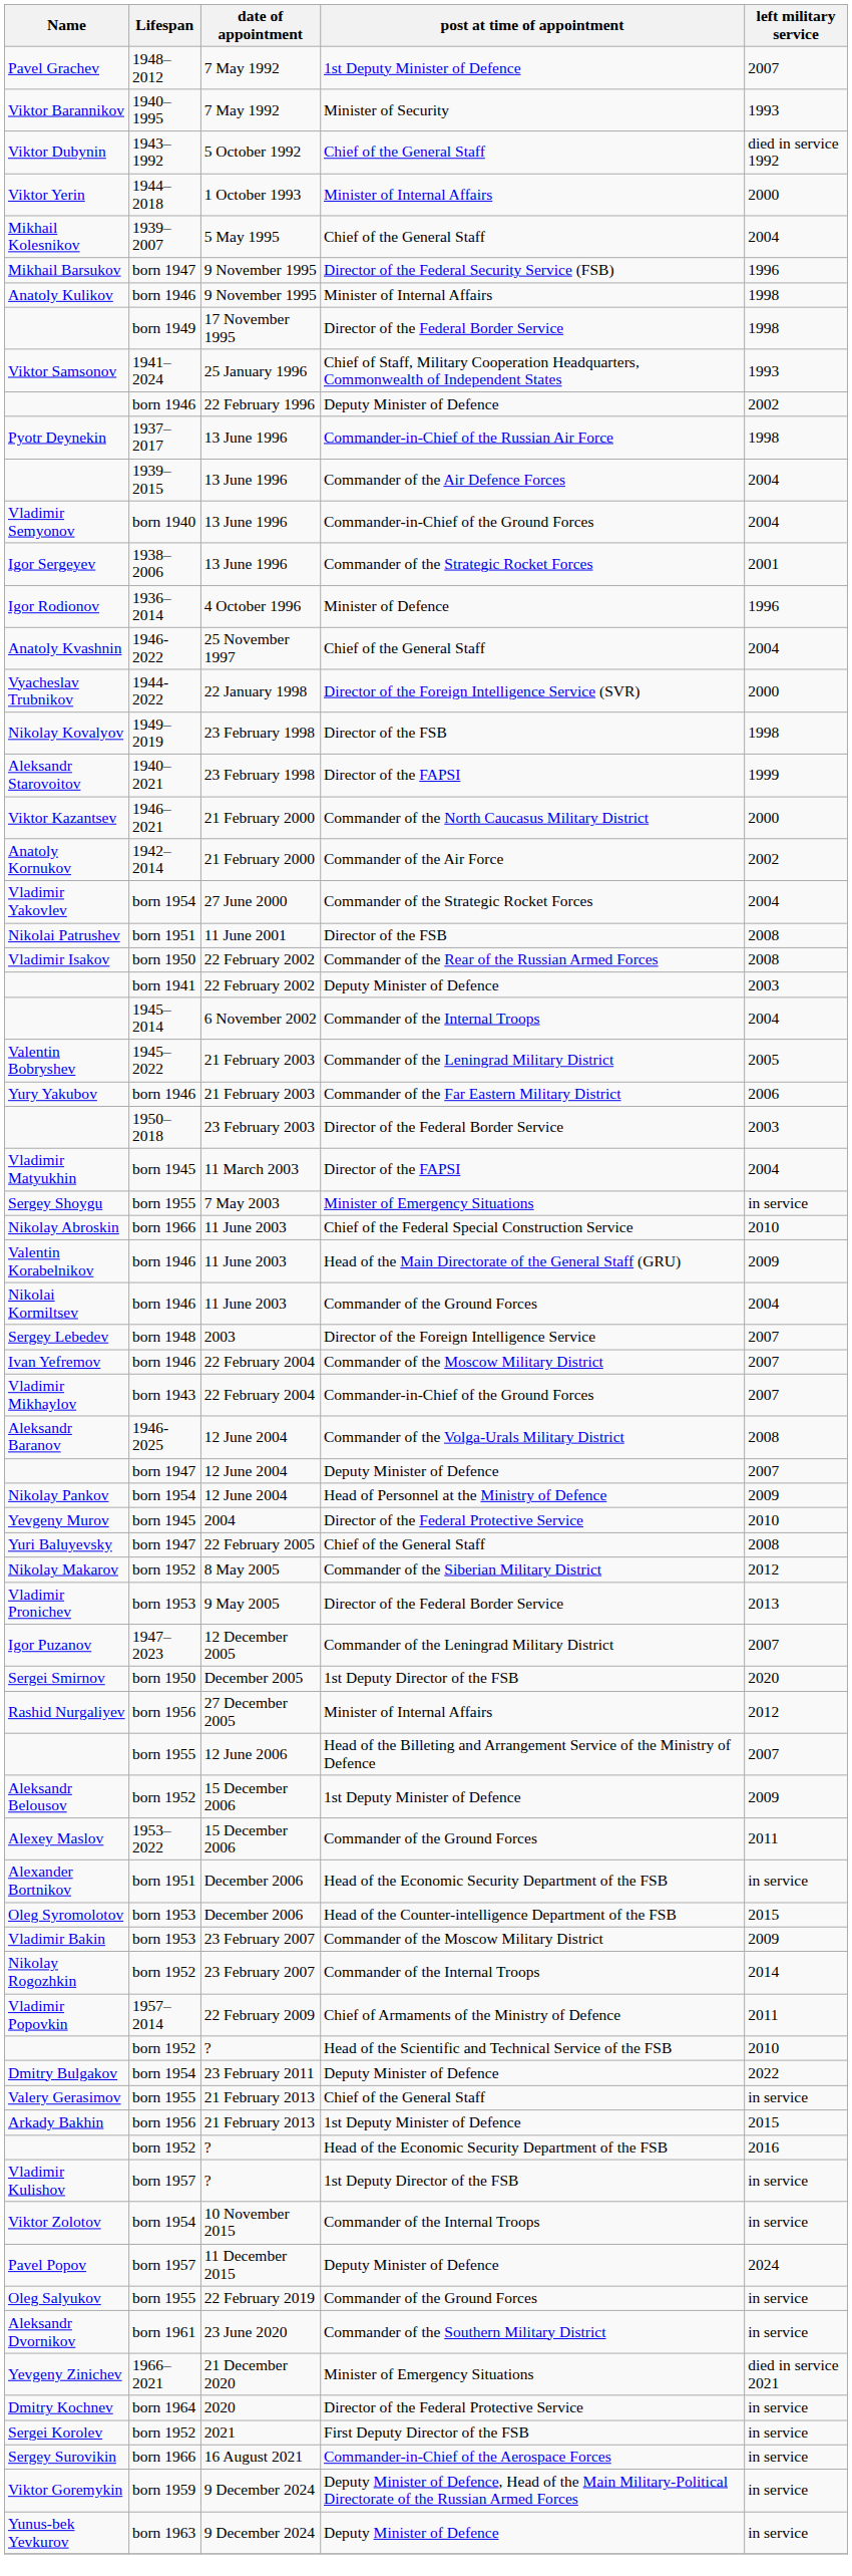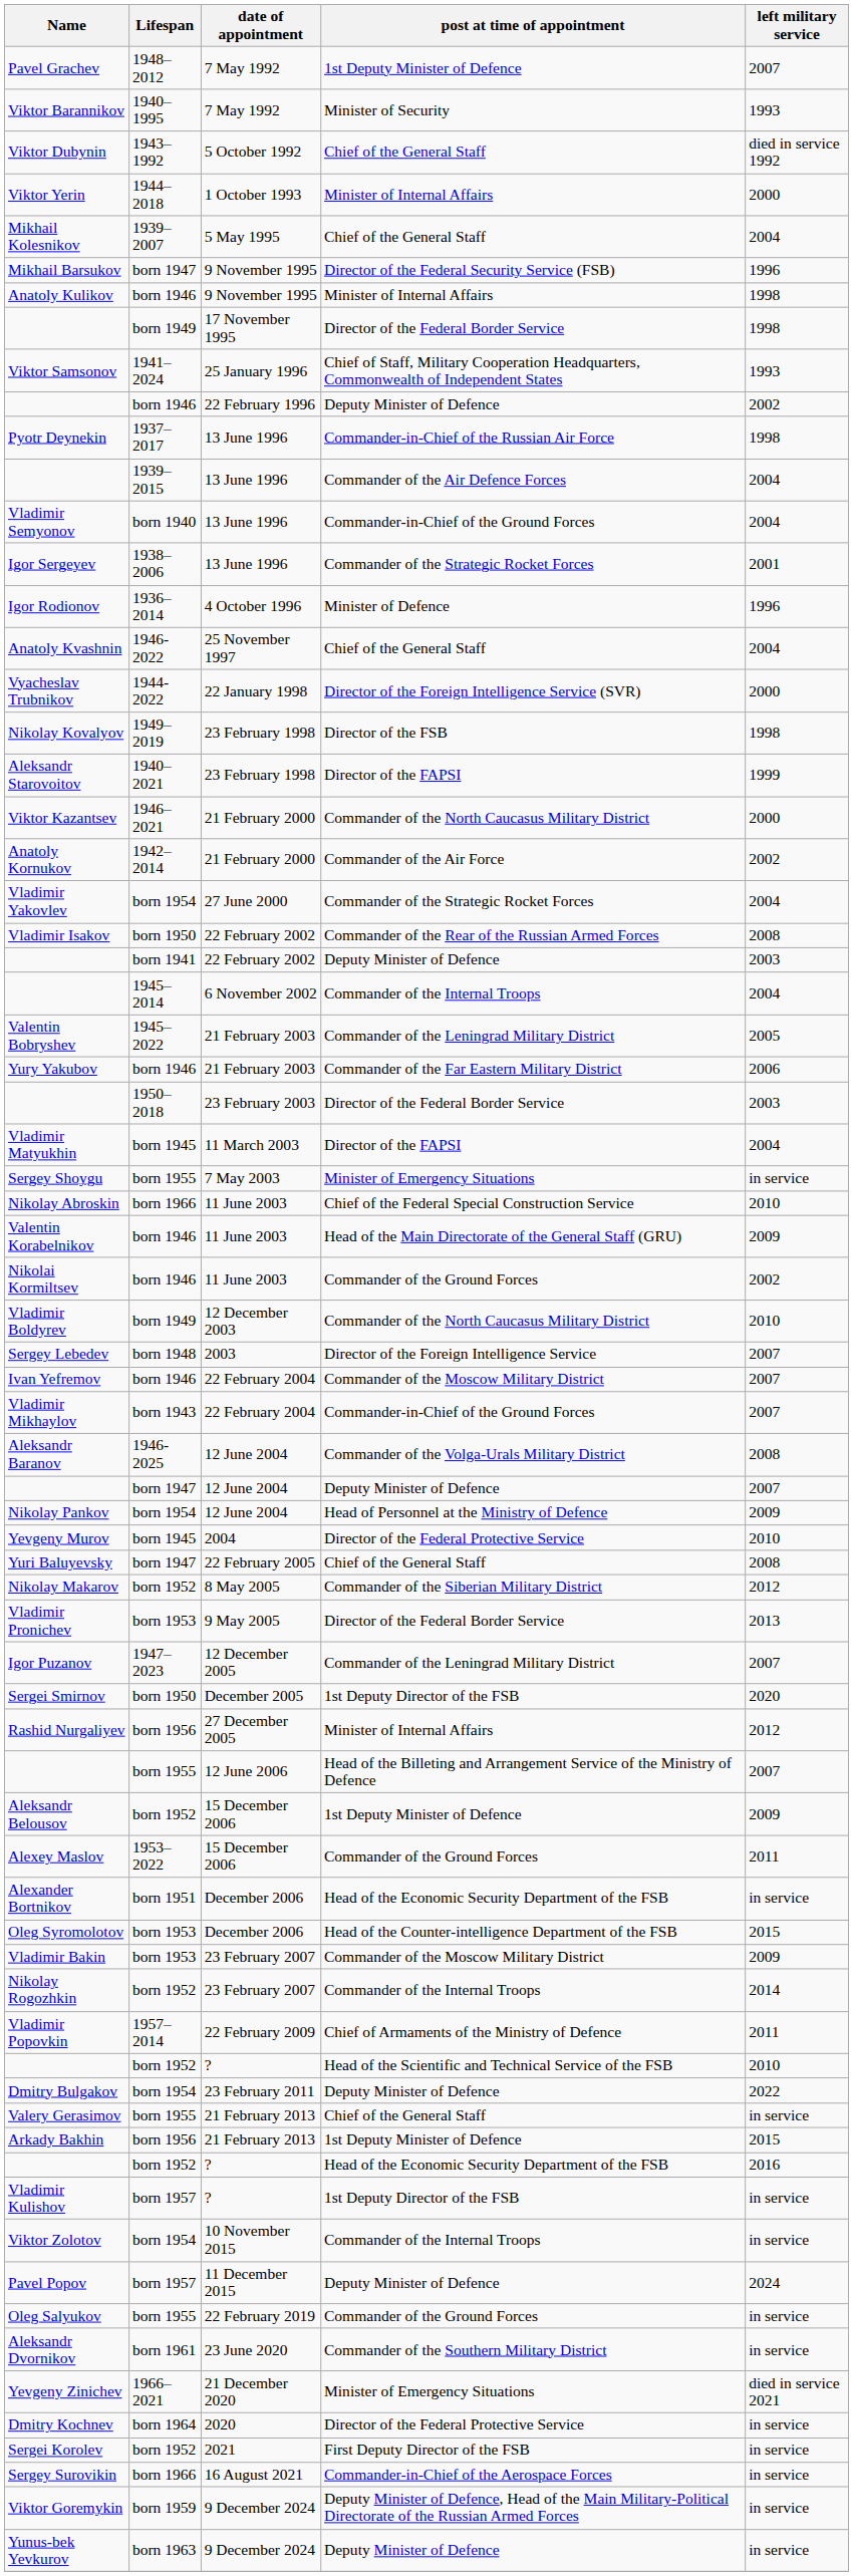- row: Nikolai Patrushev | born 1951 | 11 June 2001 | Director of the FSB | 2008
Nikolai Kormiltsev | left military service: 2004 -> 2002
+ row: Vladimir Boldyrev | born 1949 | 12 December 2003 | Commander of the North Caucasus Military District | 2010
